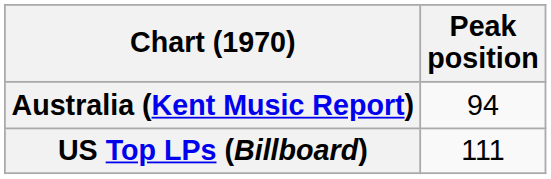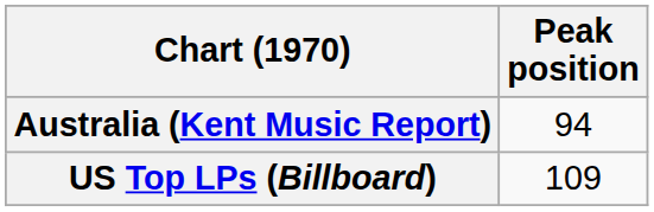US Top LPs (Billboard) | Peak position: 111 -> 109
